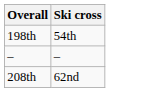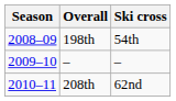+ column: Season | 2008–09 | 2009–10 | 2010–11
